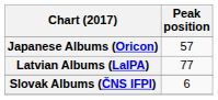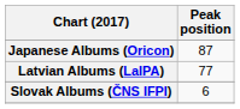Japanese Albums (Oricon) | Peak position: 57 -> 87
